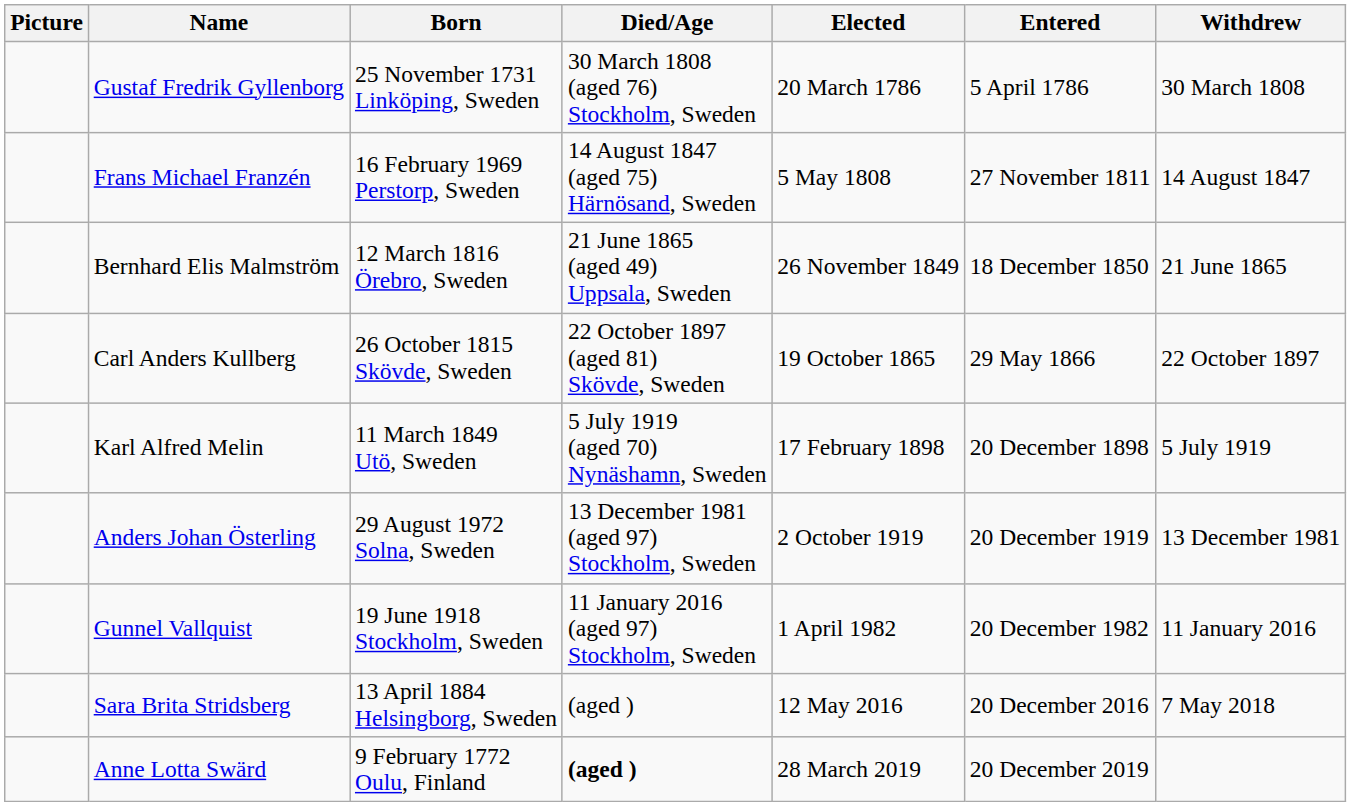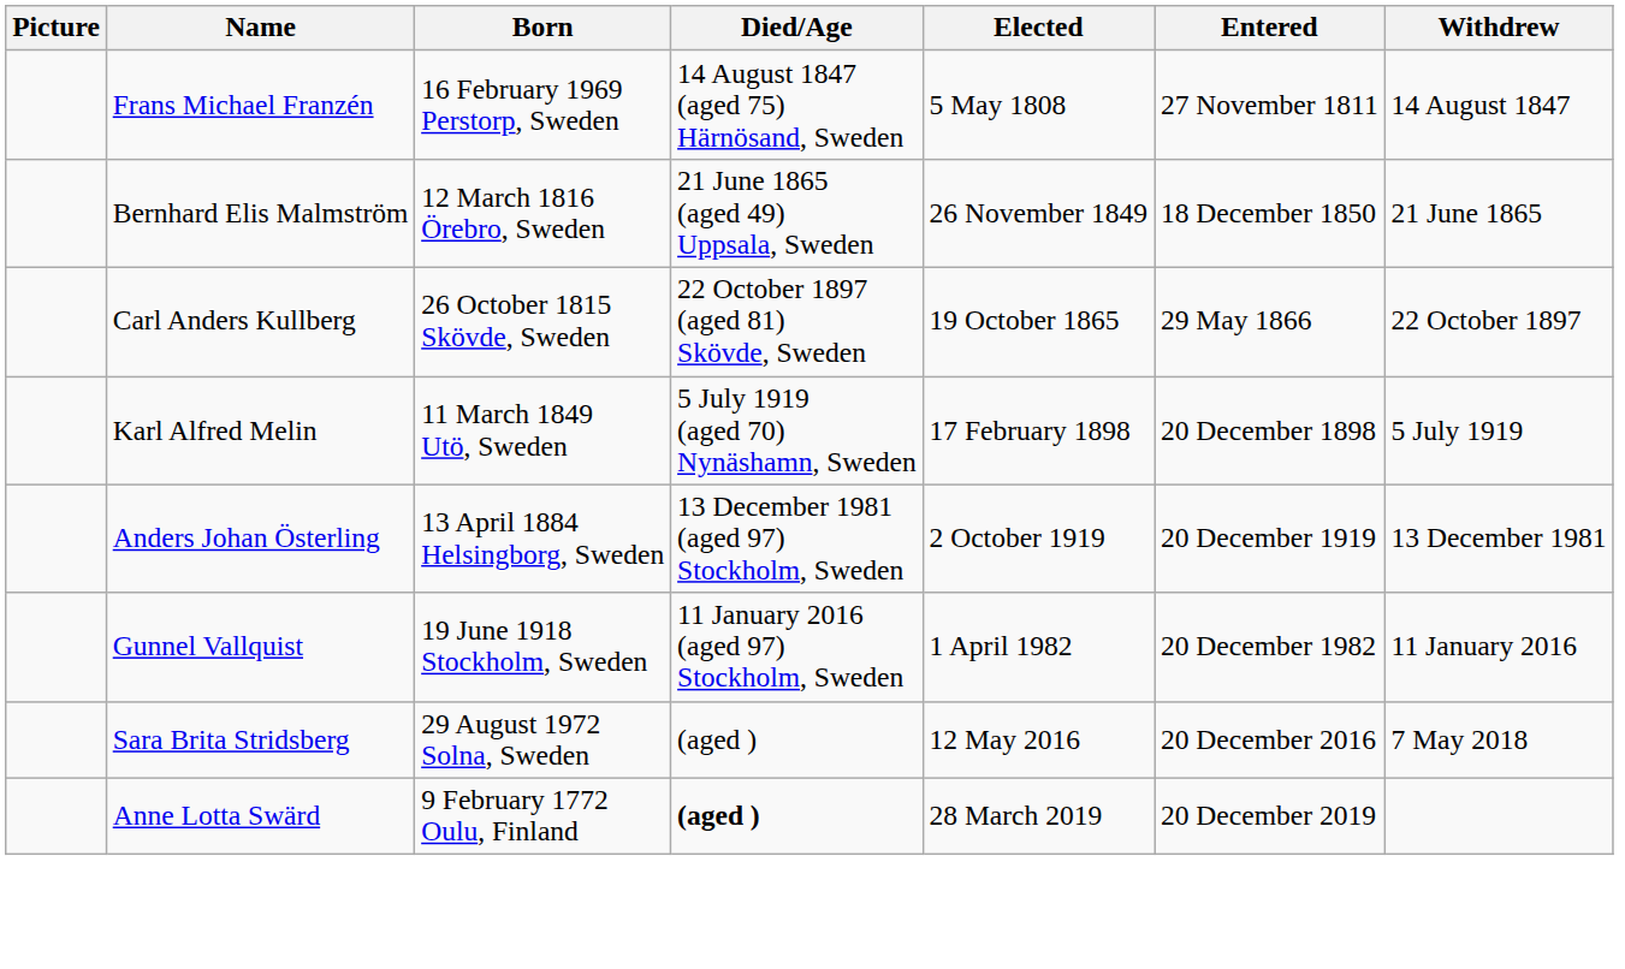- row: Gustaf Fredrik Gyllenborg | 25 November 1731 Linköping, Sweden | 30 March 1808 (aged 76) Stockholm, Sweden | 20 March 1786 | 5 April 1786 | 30 March 1808
Anders Johan Österling | Born: 29 August 1972 Solna, Sweden -> 13 April 1884 Helsingborg, Sweden
Sara Brita Stridsberg | Born: 13 April 1884 Helsingborg, Sweden -> 29 August 1972 Solna, Sweden
